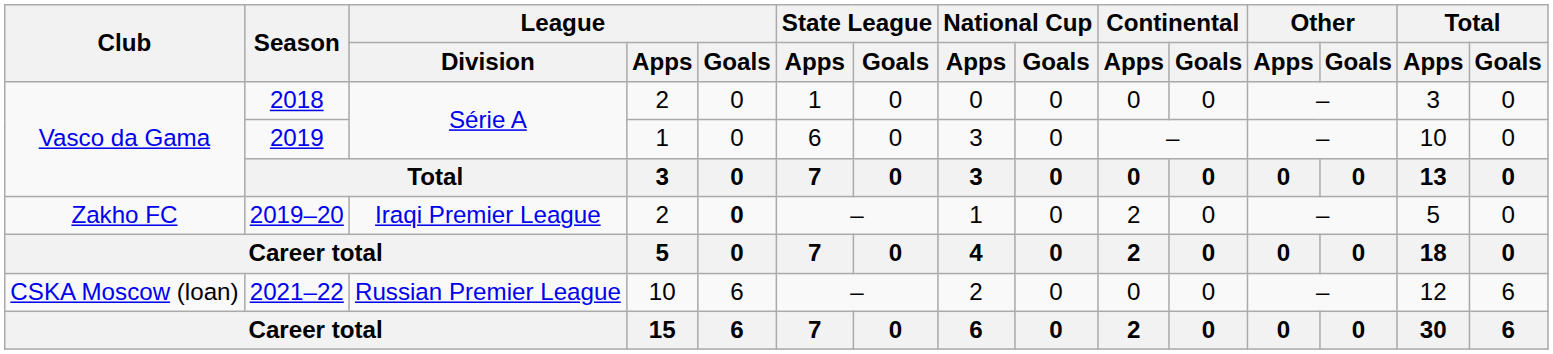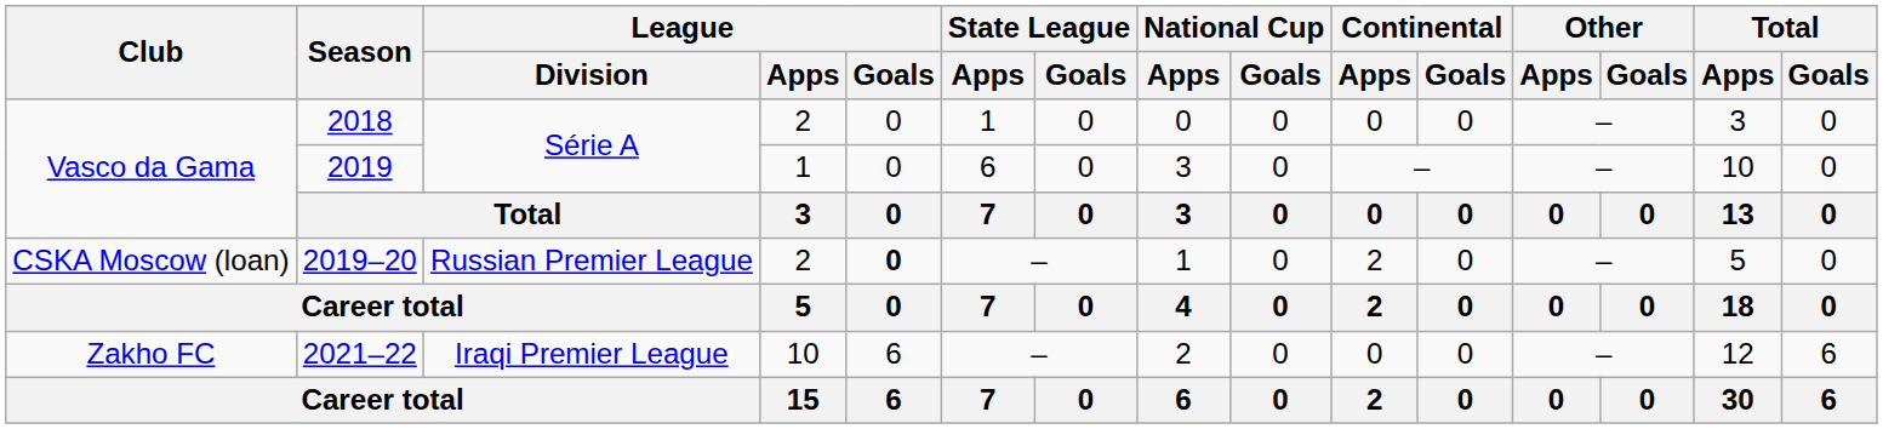2019–20 | Club: Zakho FC -> CSKA Moscow (loan)
2019–20 | League / Division: Iraqi Premier League -> Russian Premier League
2021–22 | Club: CSKA Moscow (loan) -> Zakho FC
2021–22 | League / Division: Russian Premier League -> Iraqi Premier League
